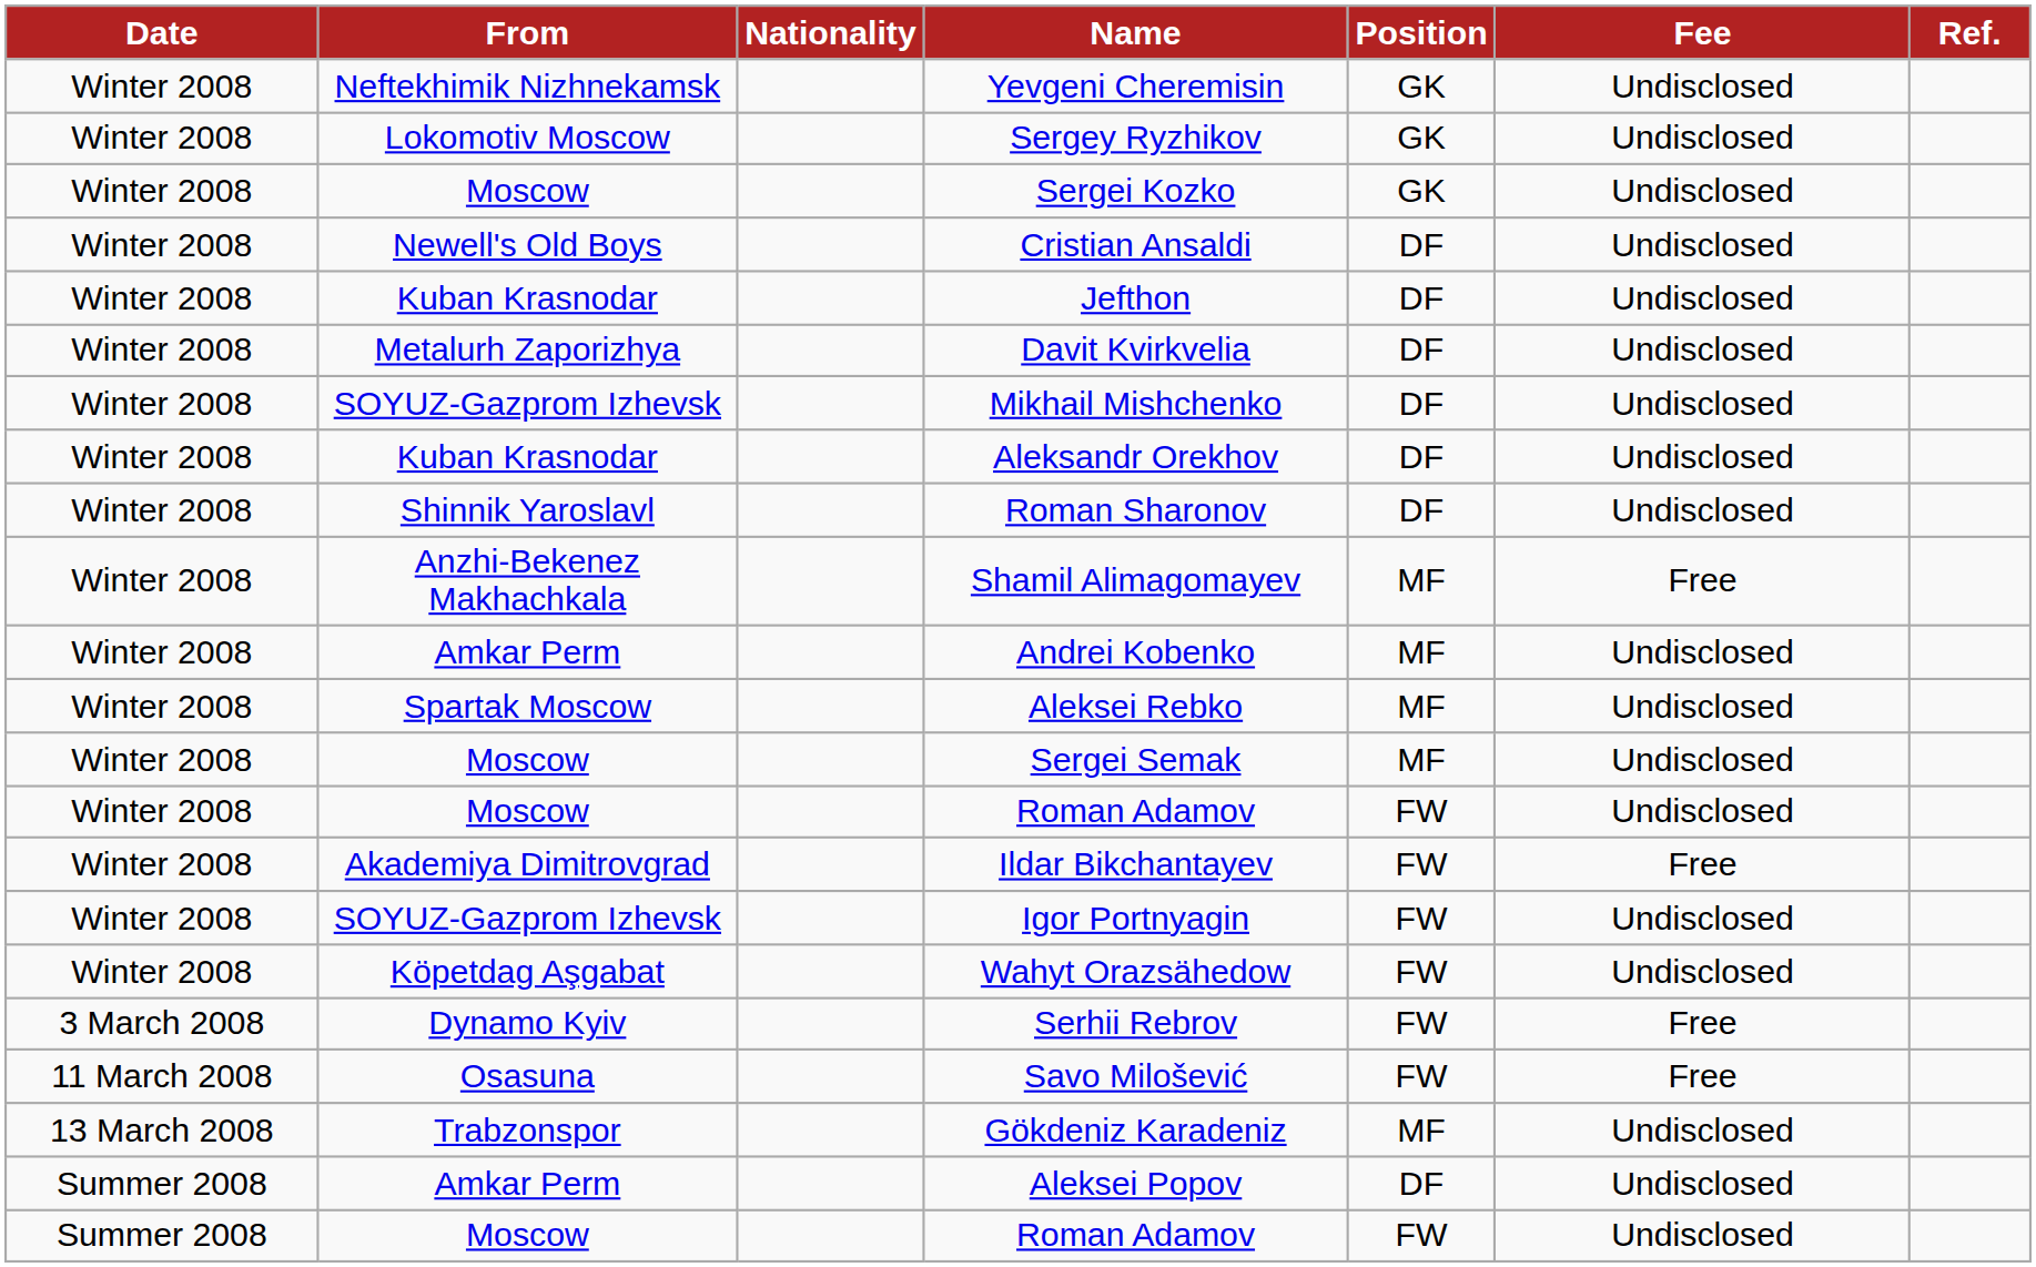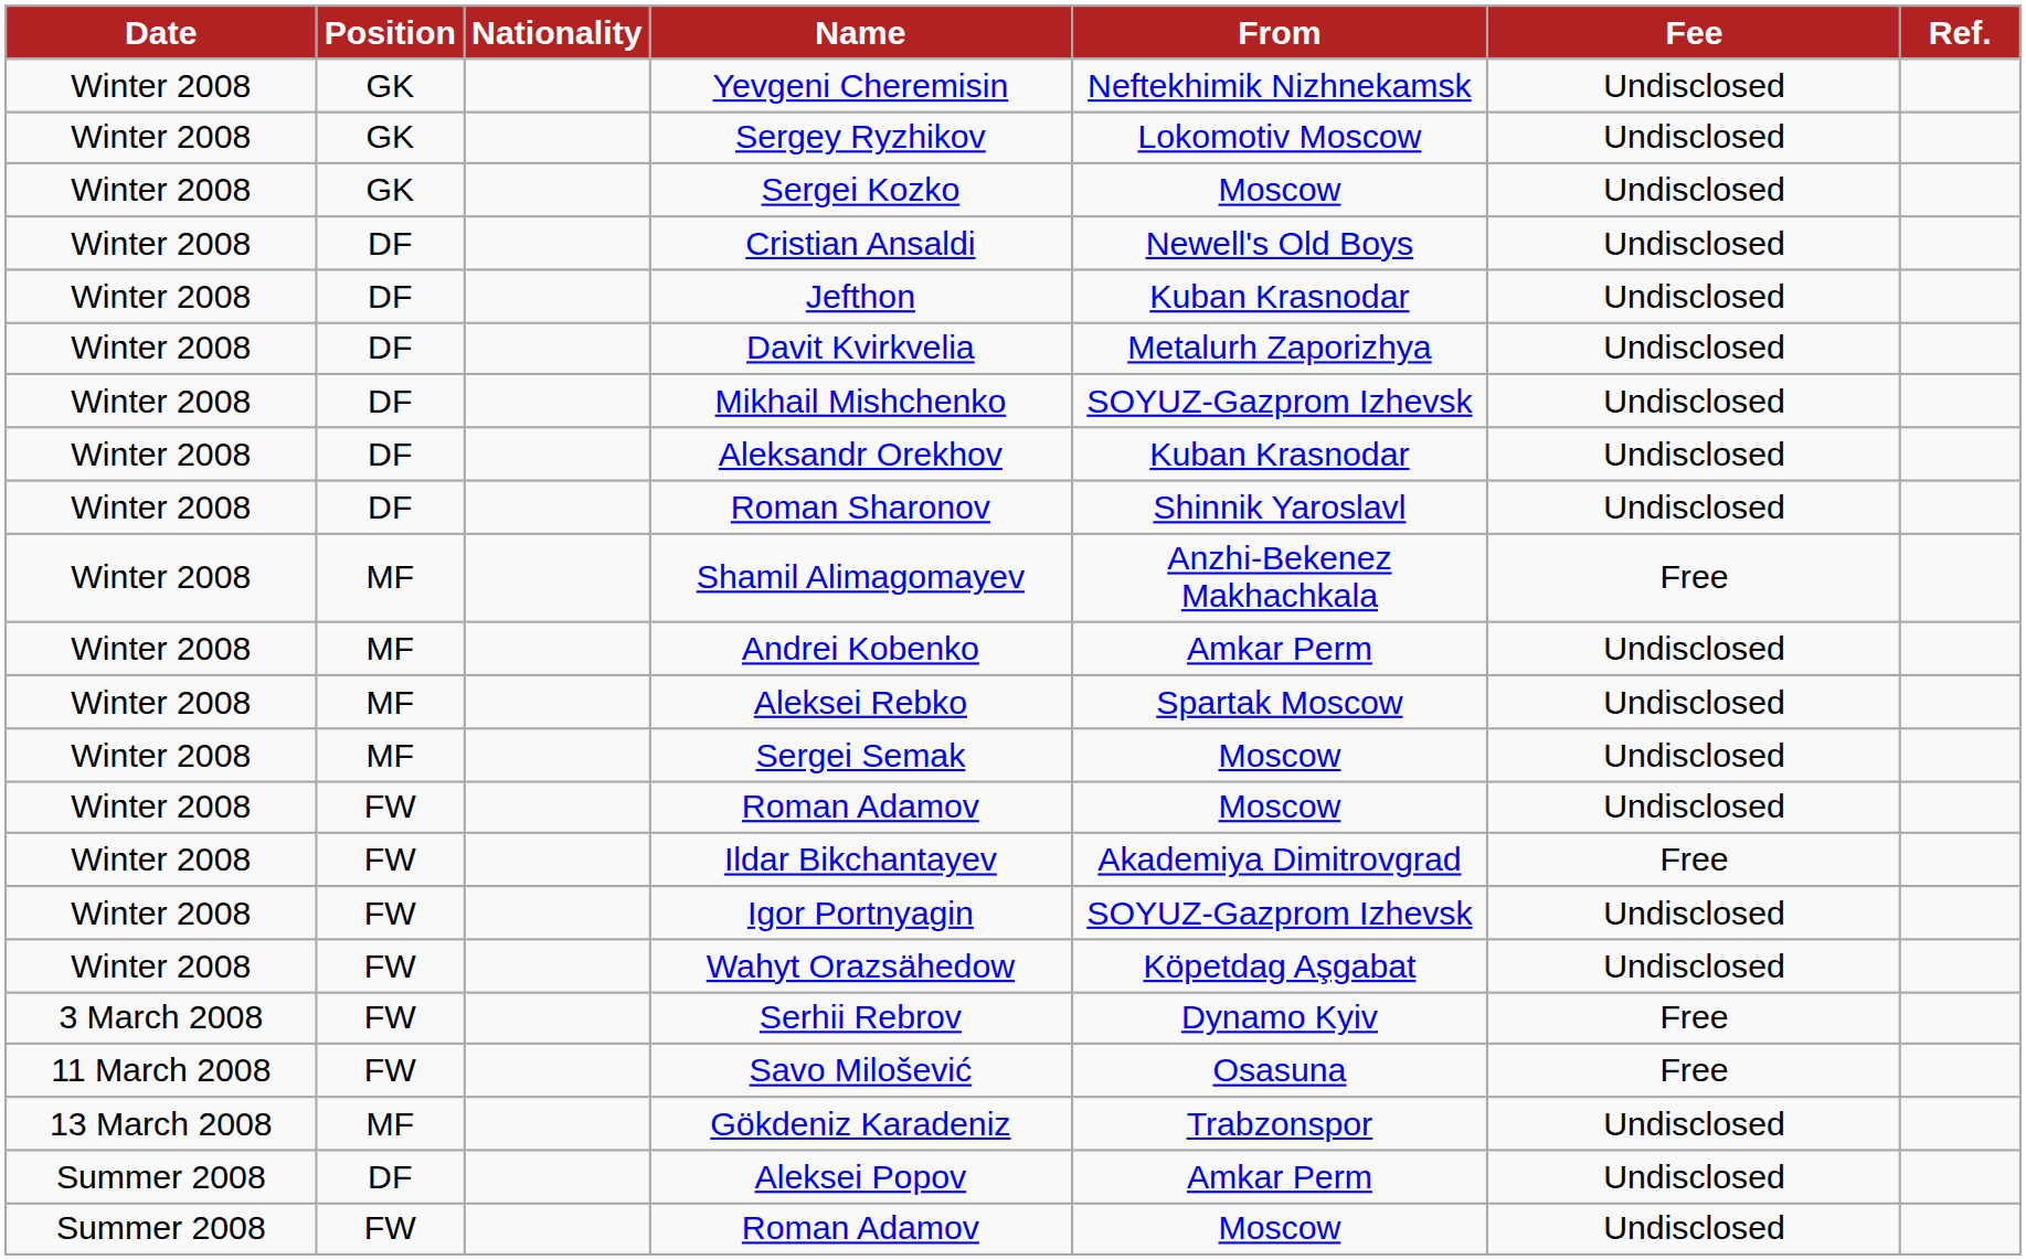columns swapped: Position <-> From
